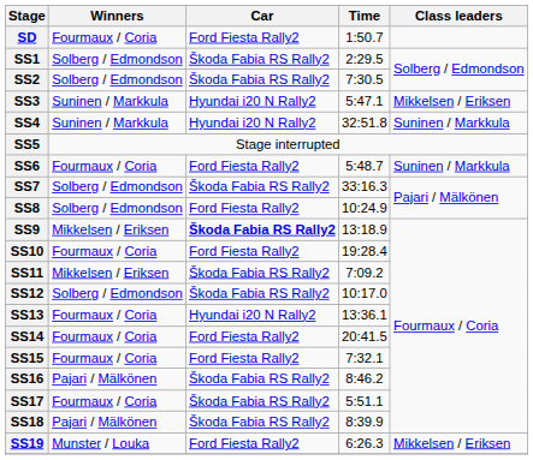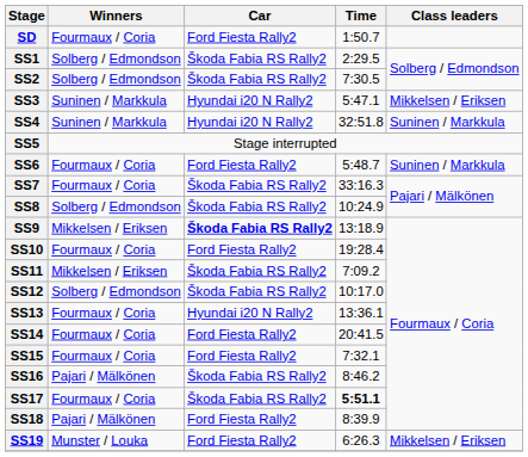SS7 | Winners: Solberg / Edmondson -> Fourmaux / Coria
SS8 | Car: Ford Fiesta Rally2 -> Škoda Fabia RS Rally2
SS17 | Time: normal -> bold
SS18 | Car: Škoda Fabia RS Rally2 -> Ford Fiesta Rally2
